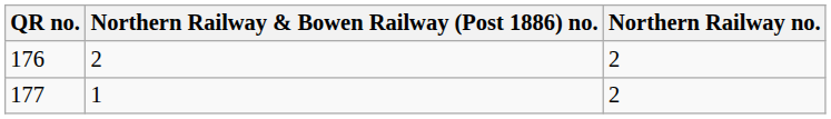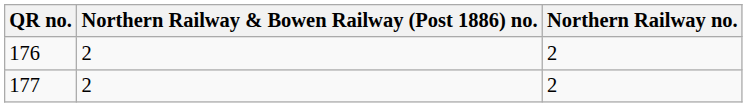177 | Northern Railway & Bowen Railway (Post 1886) no.: 1 -> 2
